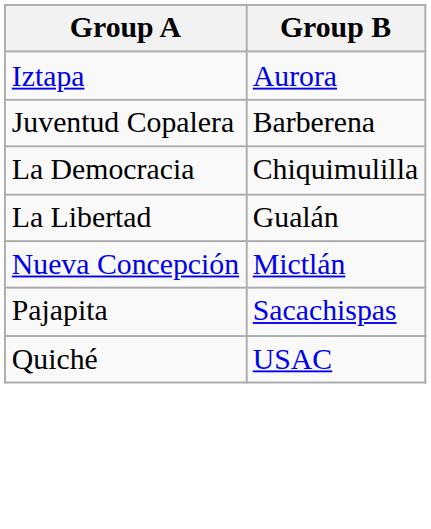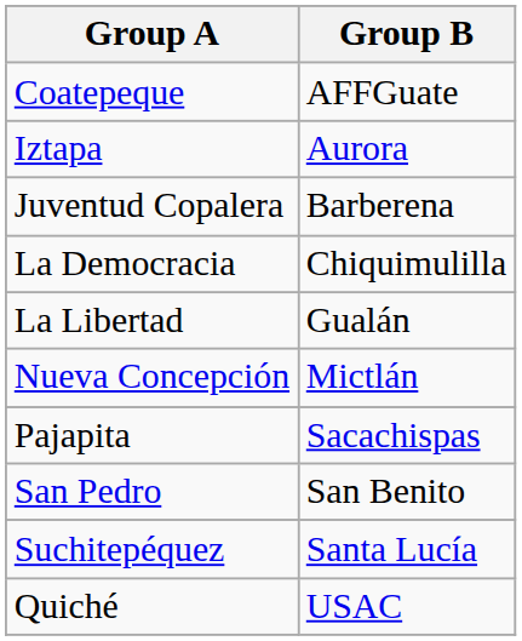+ row: Coatepeque | AFFGuate
+ row: San Pedro | San Benito
+ row: Suchitepéquez | Santa Lucía
